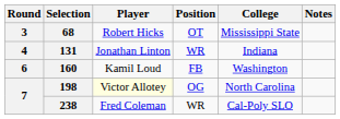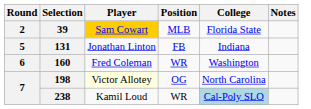+ row: 2 | 39 | Sam Cowart | MLB | Florida State
- row: 3 | 68 | Robert Hicks | OT | Mississippi State
131 | Round: 4 -> 5
131 | Position: WR -> FB
160 | Player: Kamil Loud -> Fred Coleman
160 | Position: FB -> WR
238 | Player: Fred Coleman -> Kamil Loud
238 | College: no background -> lightblue background
